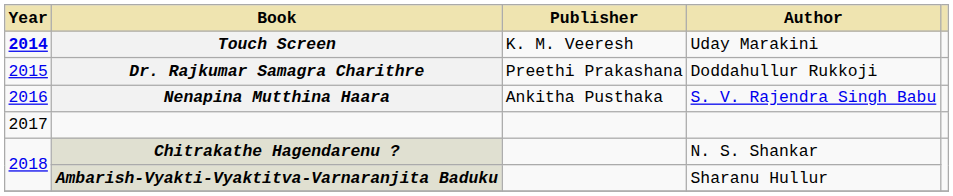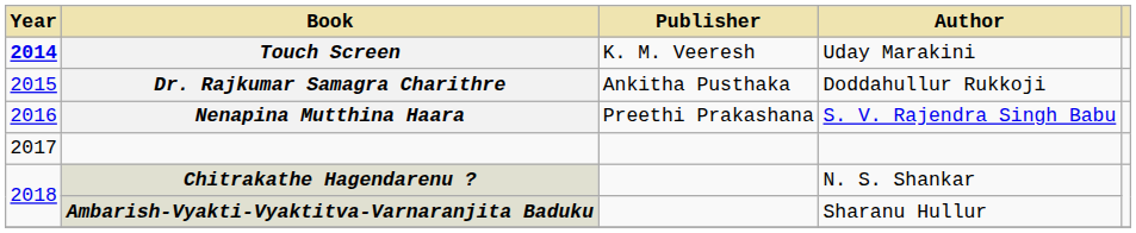Dr. Rajkumar Samagra Charithre | Publisher: Preethi Prakashana -> Ankitha Pusthaka
Nenapina Mutthina Haara | Publisher: Ankitha Pusthaka -> Preethi Prakashana
